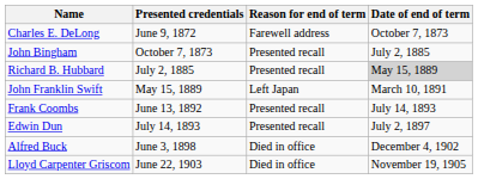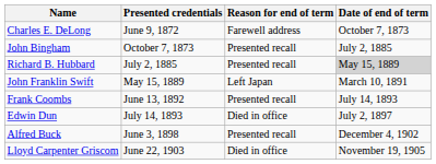Edwin Dun | Reason for end of term: Presented recall -> Died in office
Alfred Buck | Reason for end of term: Died in office -> Presented recall
